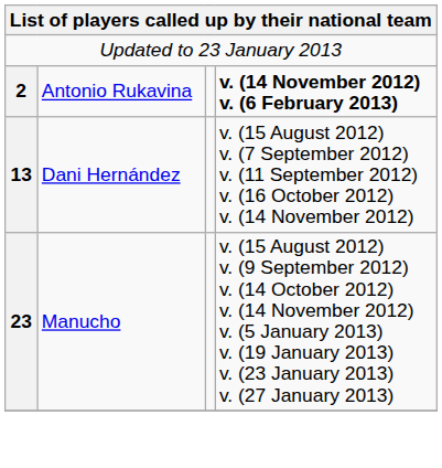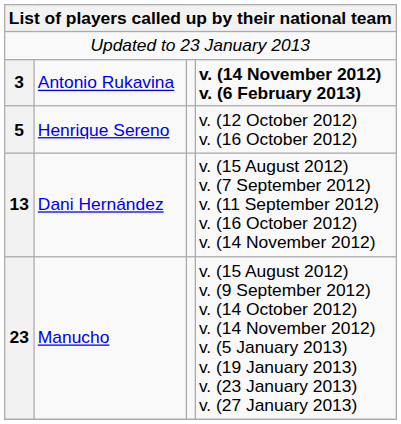Antonio Rukavina | column 1: 2 -> 3
+ row: 5 | Henrique Sereno | v. (12 October 2012) v. (16 October 2012)
